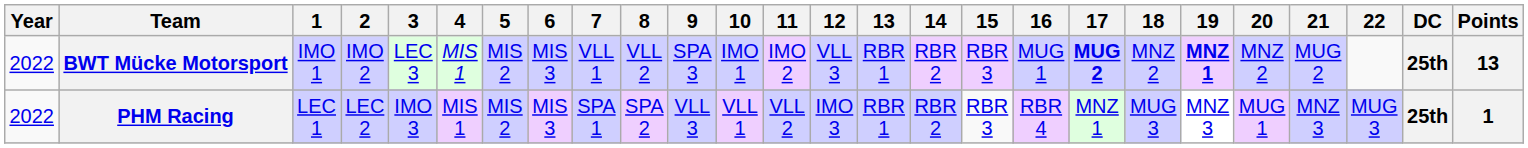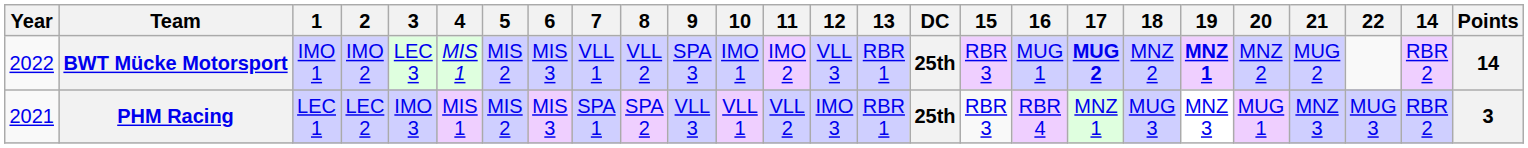columns swapped: 14 <-> DC
BWT Mücke Motorsport | Points: 13 -> 14
PHM Racing | Year: 2022 -> 2021
PHM Racing | Points: 1 -> 3
